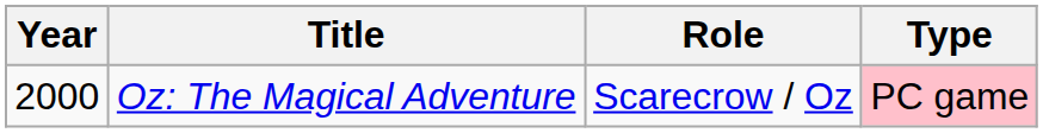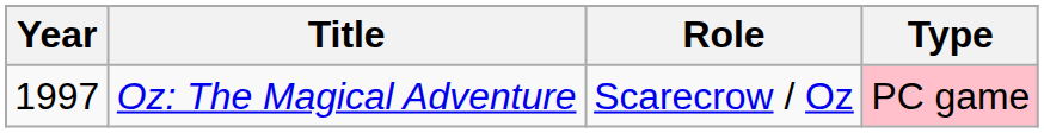Oz: The Magical Adventure | Year: 2000 -> 1997
